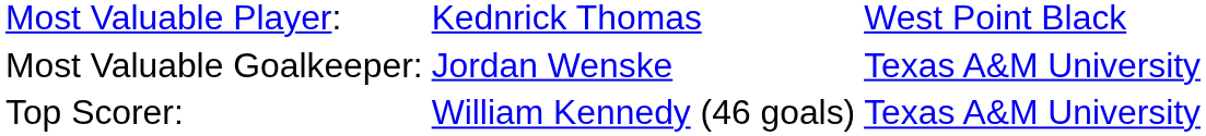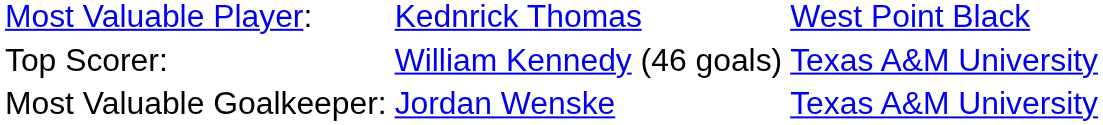rows swapped: Most Valuable Goalkeeper: <-> Top Scorer:
